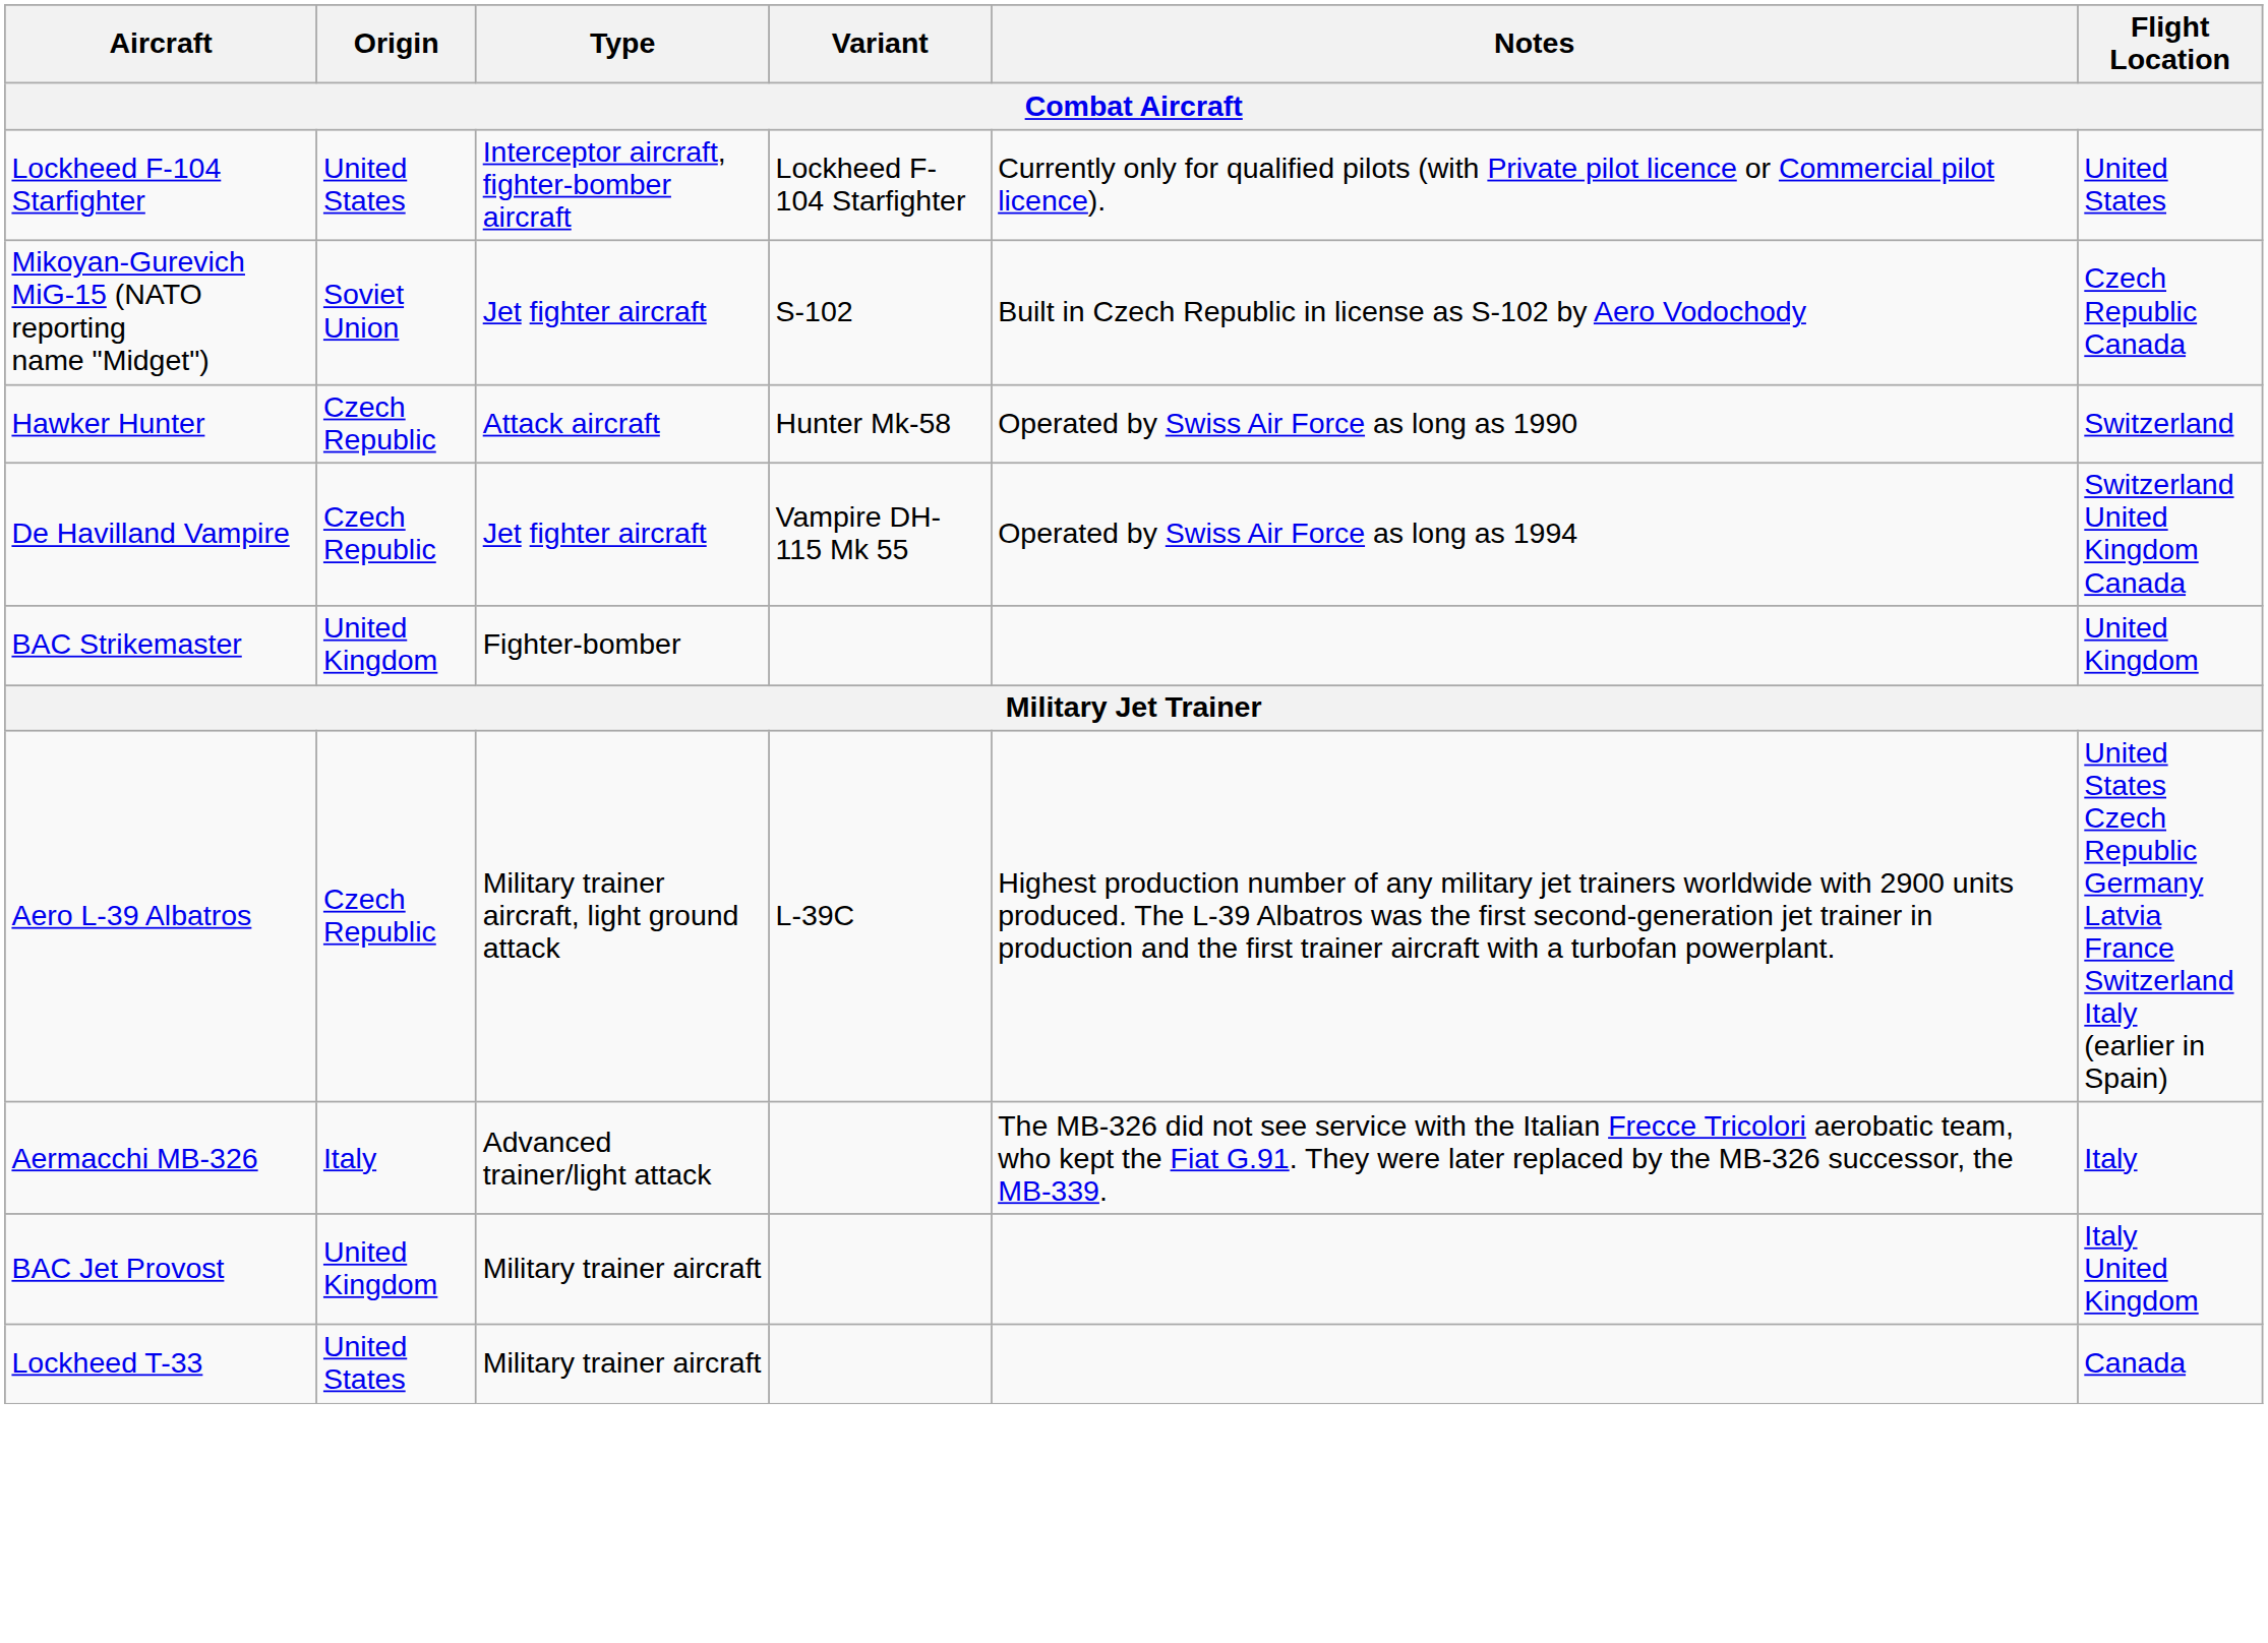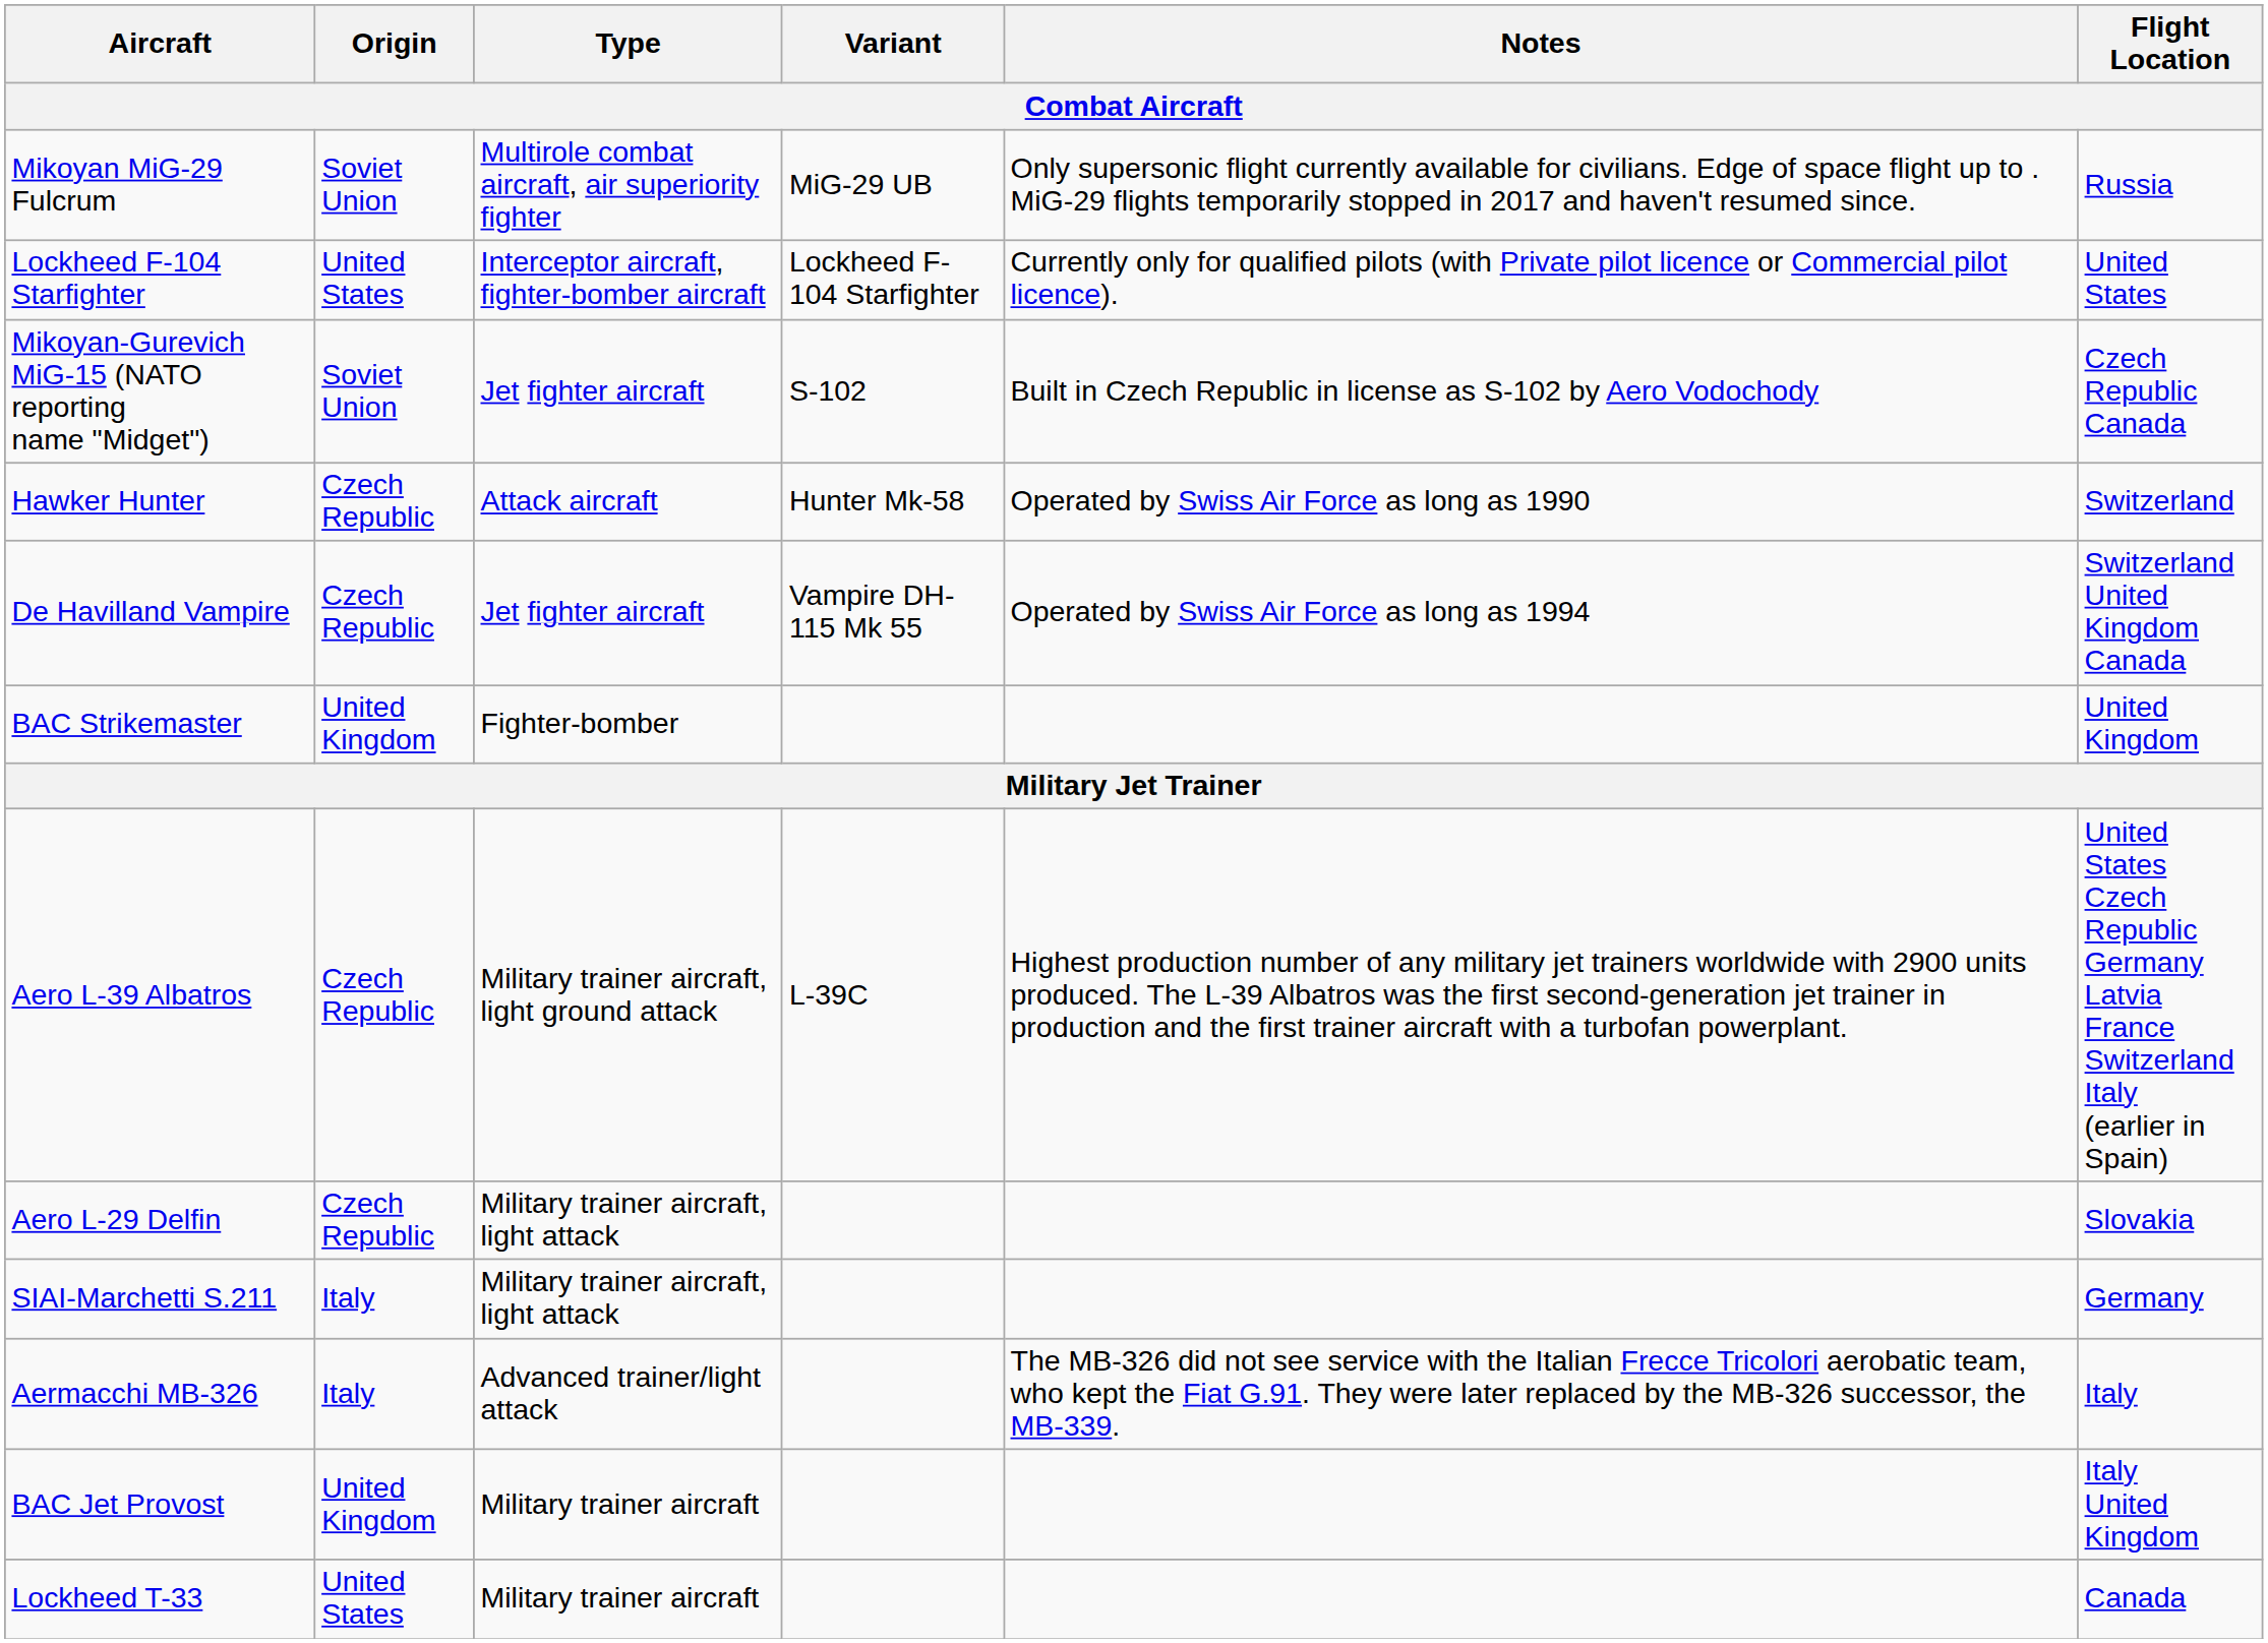+ row: Mikoyan MiG-29 Fulcrum | Soviet Union | Multirole combat aircraft, air superiority fighter | MiG-29 UB | Only supersonic flight currently available for civilians. Edge of space flight up to . MiG-29 flights temporarily stopped in 2017 and haven't resumed since. | Russia
+ row: Aero L-29 Delfin | Czech Republic | Military trainer aircraft, light attack | Slovakia
+ row: SIAI-Marchetti S.211 | Italy | Military trainer aircraft, light attack | Germany
